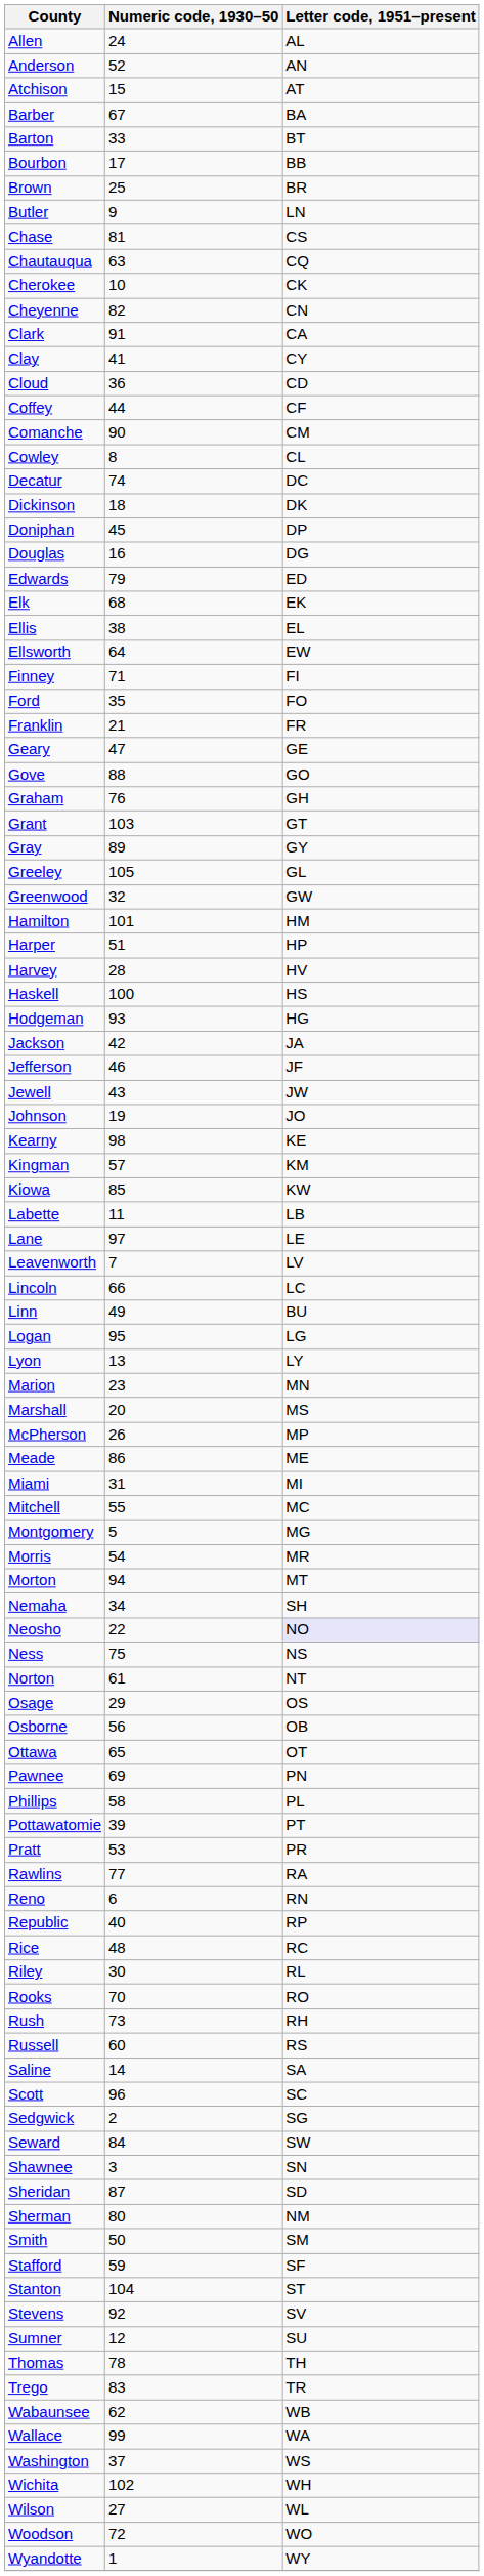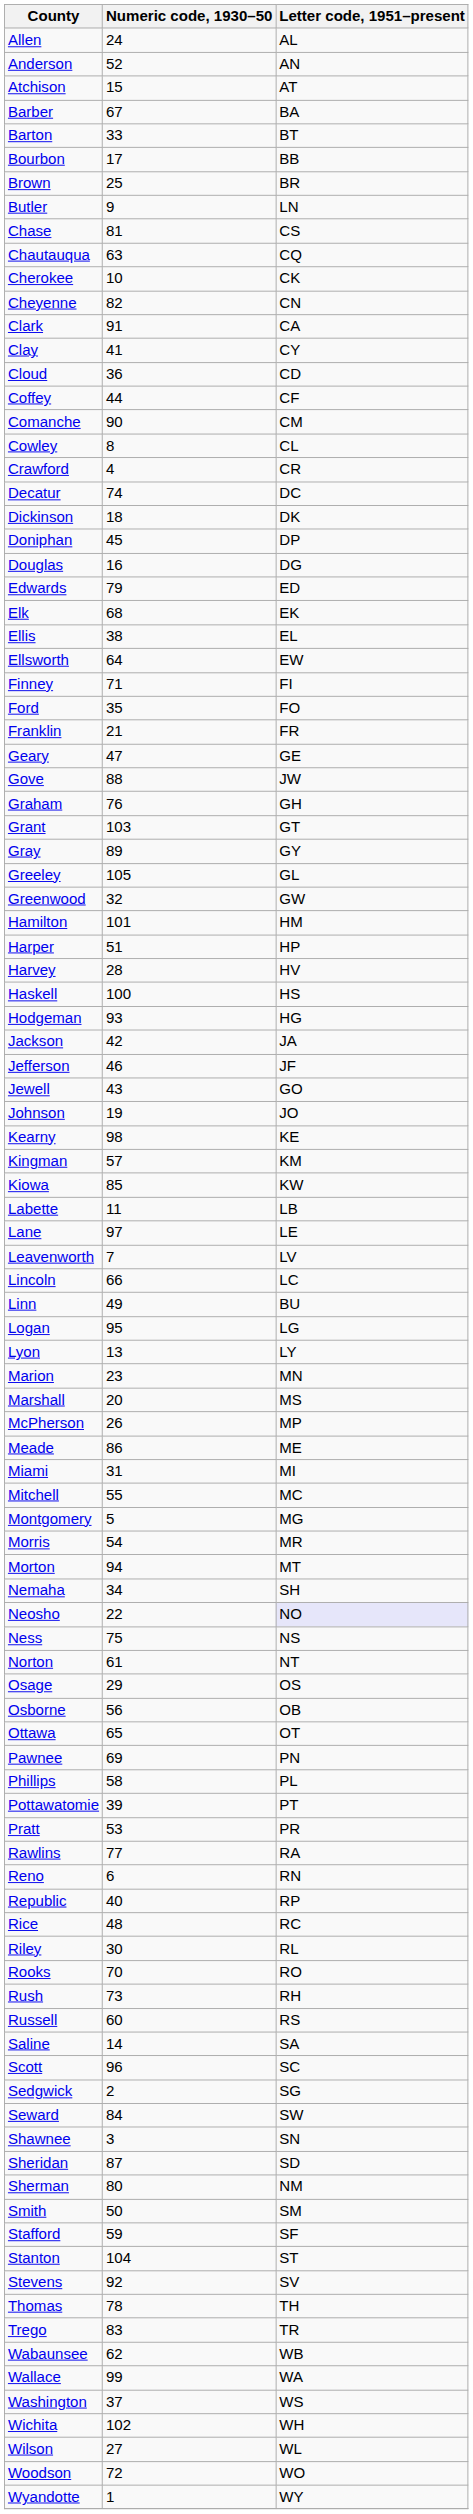+ row: Crawford | 4 | CR
Gove | Letter code, 1951–present: GO -> JW
Jewell | Letter code, 1951–present: JW -> GO
- row: Sumner | 12 | SU
